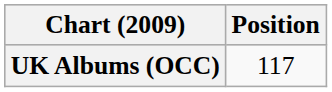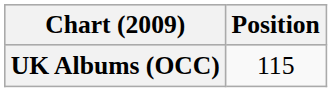UK Albums (OCC) | Position: 117 -> 115
